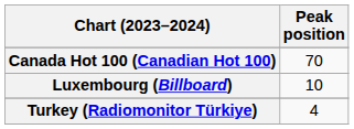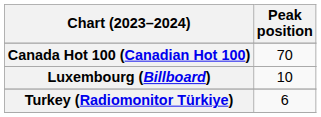Turkey (Radiomonitor Türkiye) | Peak position: 4 -> 6
